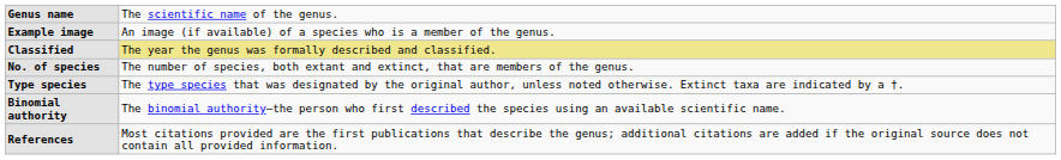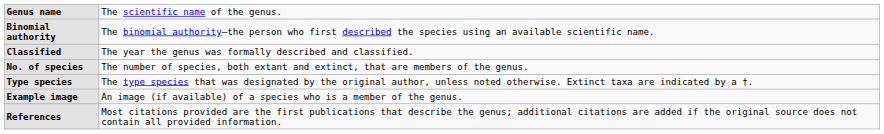rows swapped: Binomial authority <-> Example image
Classified | column 2: khaki background -> no background
